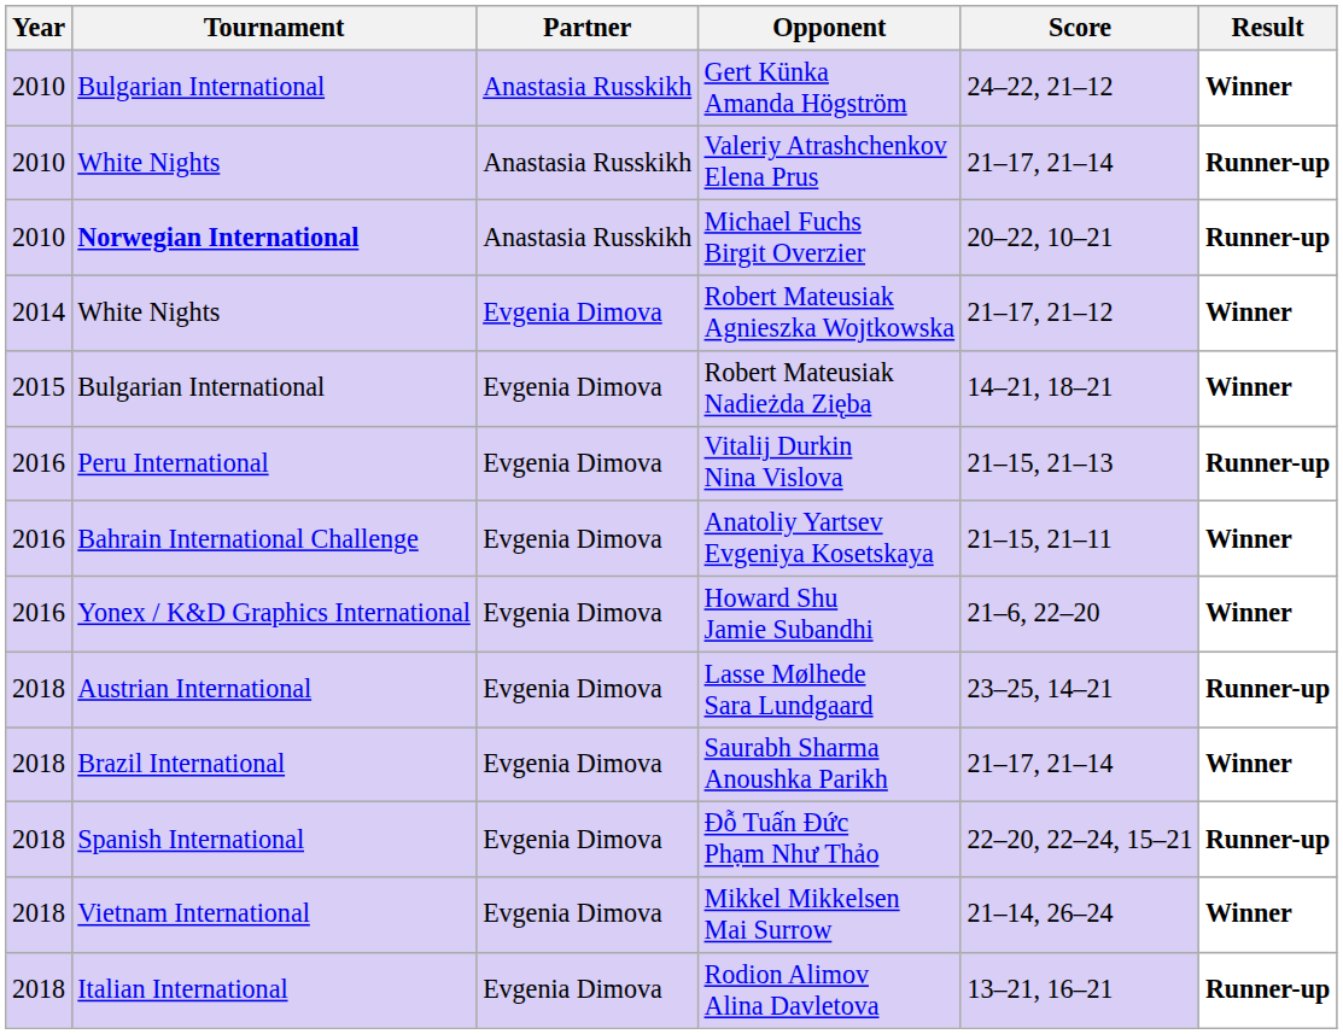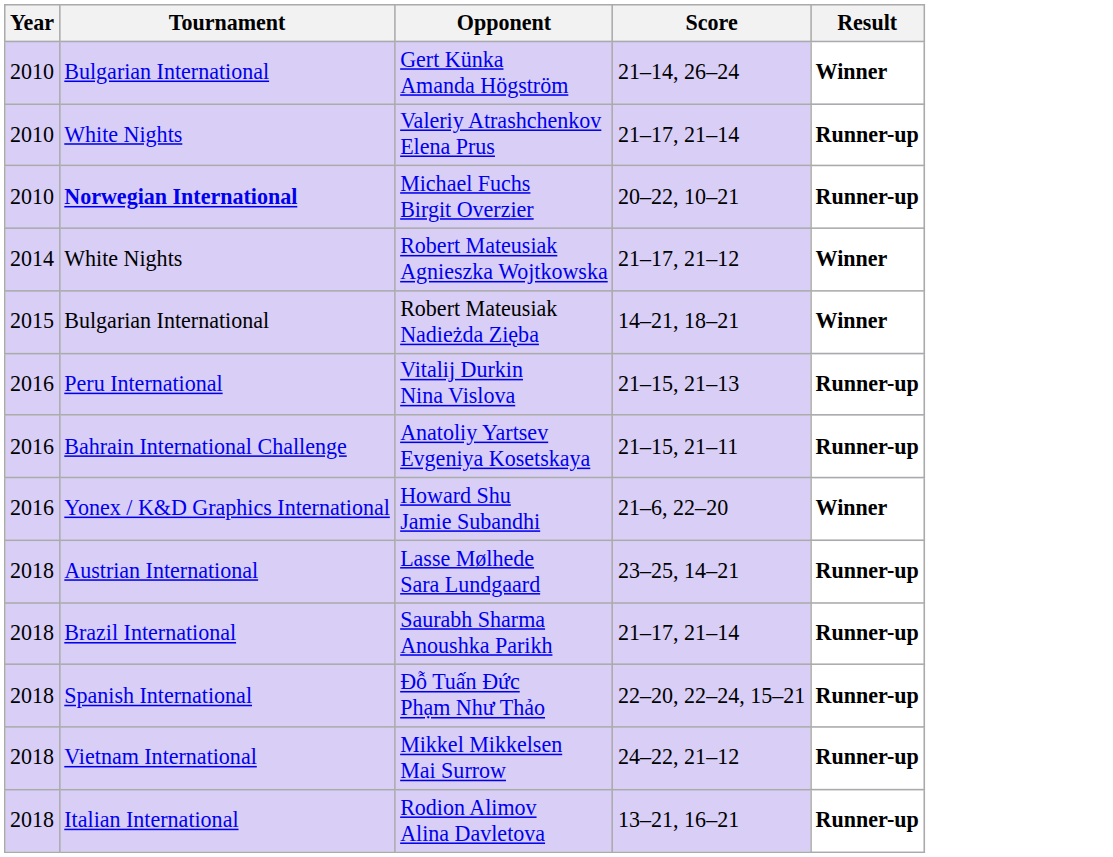- column: Partner | Anastasia Russkikh | Anastasia Russkikh | Anastasia Russkikh | Evgenia Dimova | Evgenia Dimova | Evgenia Dimova | Evgenia Dimova | Evgenia Dimova | Evgenia Dimova | Evgenia Dimova | Evgenia Dimova | Evgenia Dimova | Evgenia Dimova
Gert Künka Amanda Högström | Score: 24–22, 21–12 -> 21–14, 26–24
Anatoliy Yartsev Evgeniya Kosetskaya | Result: Winner -> Runner-up
Saurabh Sharma Anoushka Parikh | Result: Winner -> Runner-up
Mikkel Mikkelsen Mai Surrow | Score: 21–14, 26–24 -> 24–22, 21–12
Mikkel Mikkelsen Mai Surrow | Result: Winner -> Runner-up
